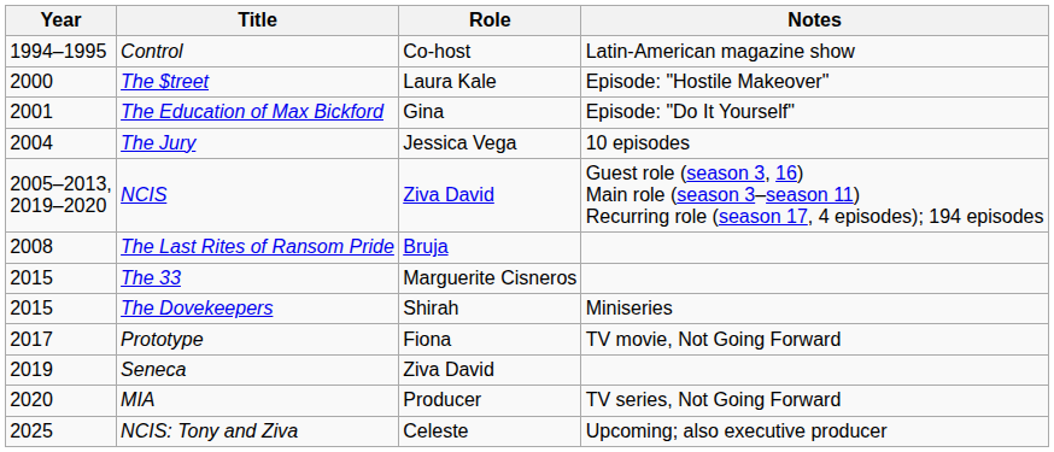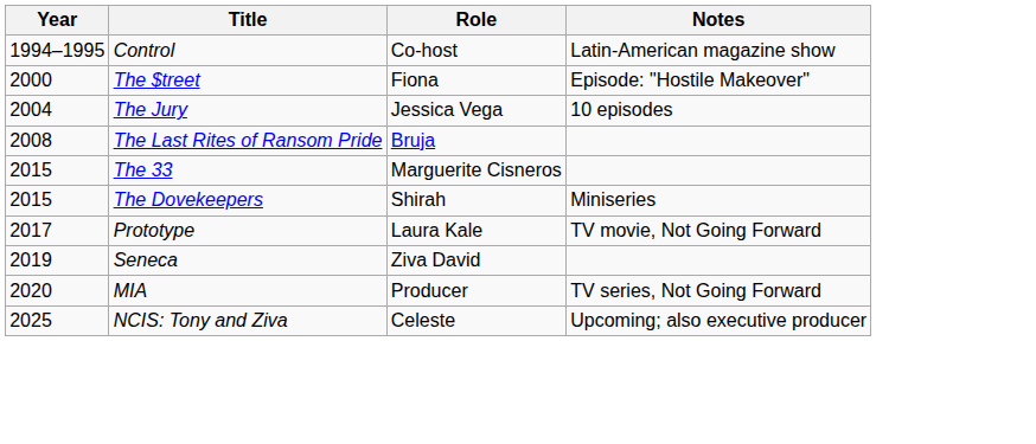The $treet | Role: Laura Kale -> Fiona
- row: 2001 | The Education of Max Bickford | Gina | Episode: "Do It Yourself"
- row: 2005–2013, 2019–2020 | NCIS | Ziva David | Guest role (season 3, 16) Main role (season 3–season 11) Recurring role (season 17, 4 episodes); 194 episodes
Prototype | Role: Fiona -> Laura Kale
